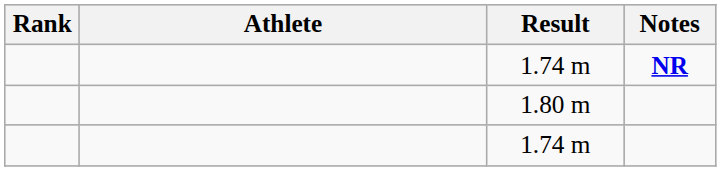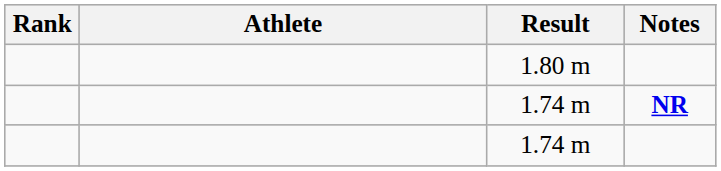rows swapped: 1.80 m <-> 1.74 m / NR
